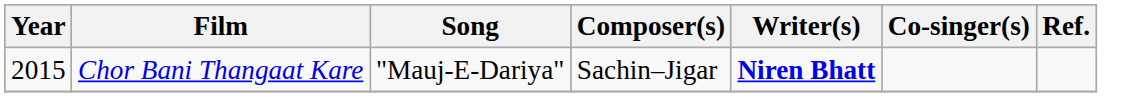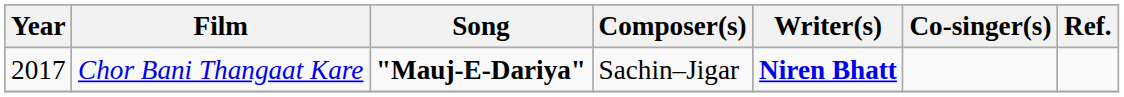Chor Bani Thangaat Kare | Year: 2015 -> 2017
Chor Bani Thangaat Kare | Song: normal -> bold
